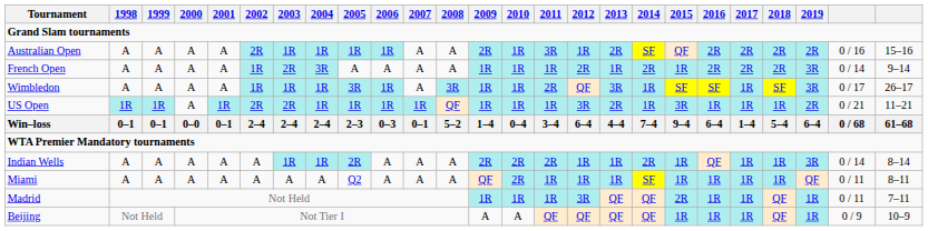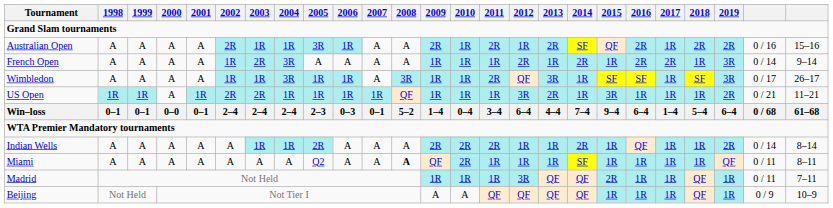Australian Open | 2005: 1R -> 3R
Australian Open | 2011: 3R -> 2R
Australian Open | 2017: 2R -> 1R
French Open | 2018: 2R -> 1R
Wimbledon | 2004: 1R -> 3R
Wimbledon | 2005: 3R -> 1R
Indian Wells | 2019: 3R -> 2R
Miami | 2008: normal -> bold
